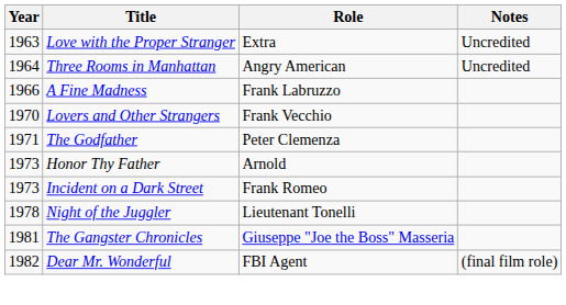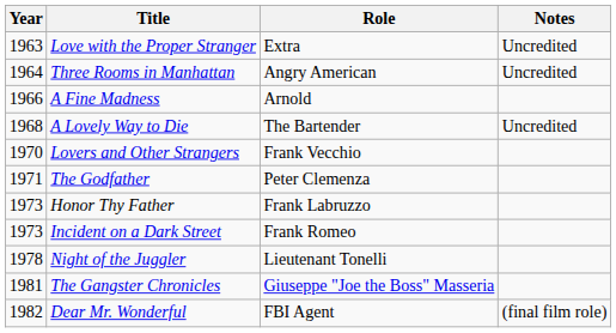A Fine Madness | Role: Frank Labruzzo -> Arnold
+ row: 1968 | A Lovely Way to Die | The Bartender | Uncredited
Honor Thy Father | Role: Arnold -> Frank Labruzzo
